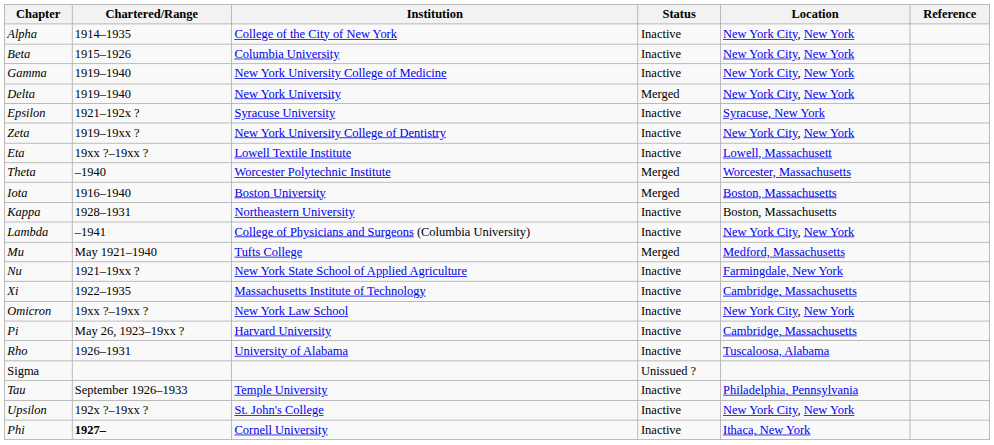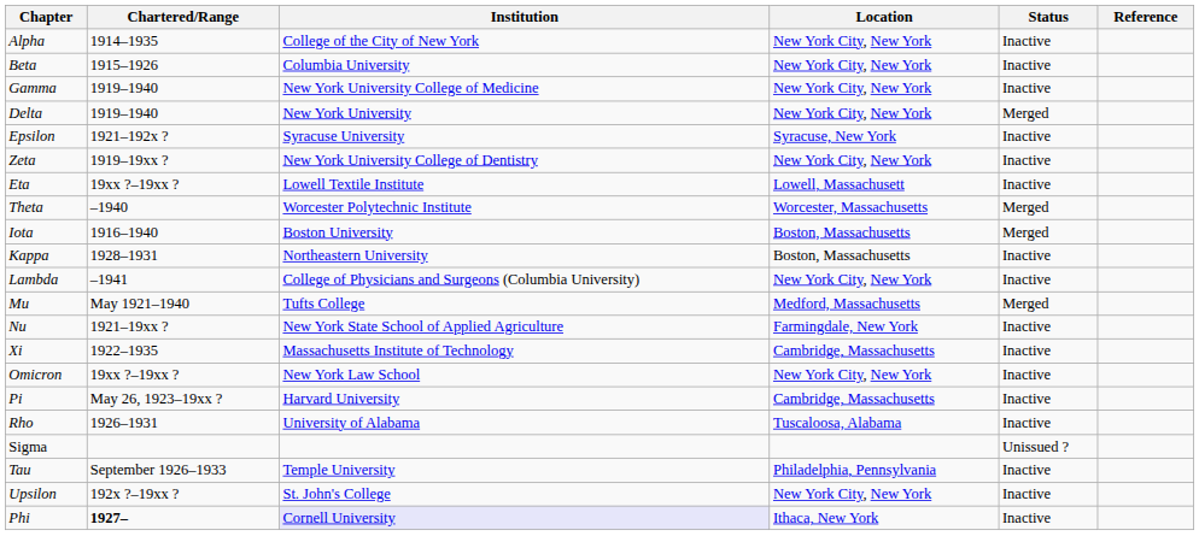columns swapped: Location <-> Status
Phi | Institution: no background -> lavender background
